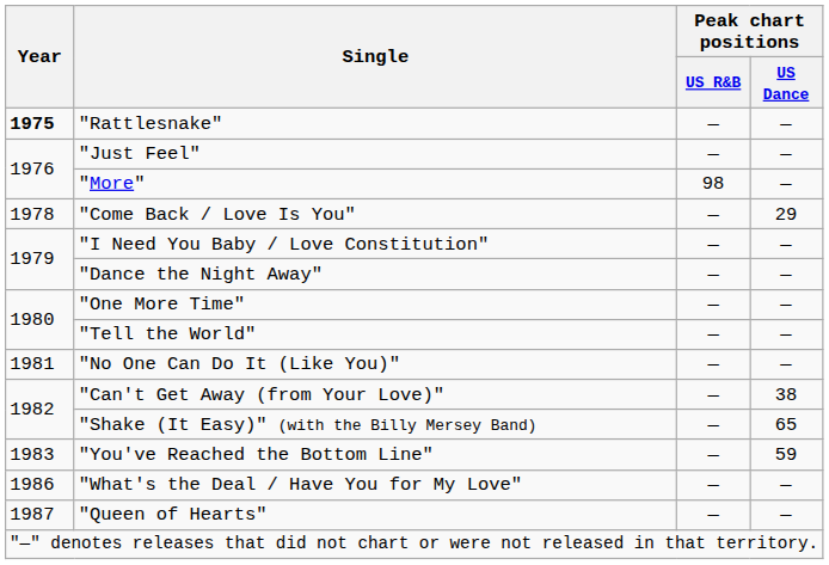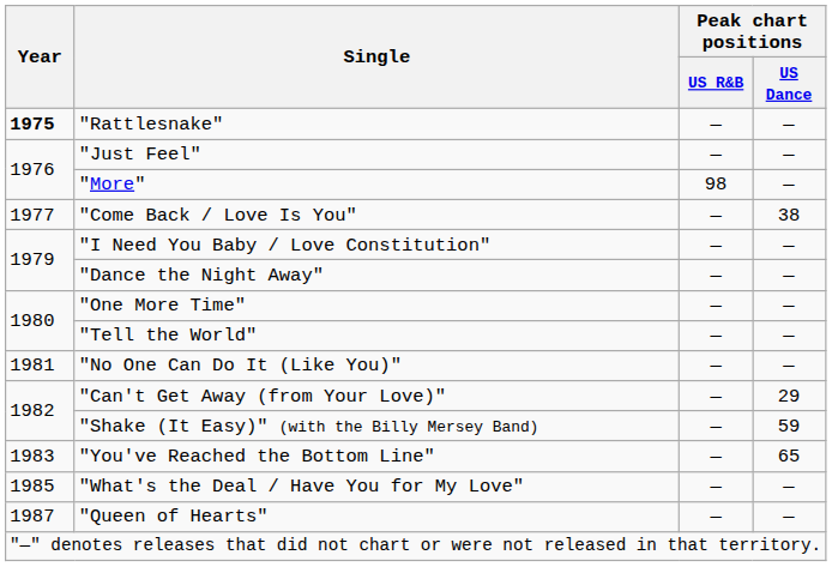"Come Back / Love Is You" | Year: 1978 -> 1977
"Come Back / Love Is You" | Peak chart positions / US Dance: 29 -> 38
"Can't Get Away (from Your Love)" | Peak chart positions / US Dance: 38 -> 29
"Shake (It Easy)" (with the Billy Mersey Band) | Peak chart positions / US Dance: 65 -> 59
"You've Reached the Bottom Line" | Peak chart positions / US Dance: 59 -> 65
"What's the Deal / Have You for My Love" | Year: 1986 -> 1985
